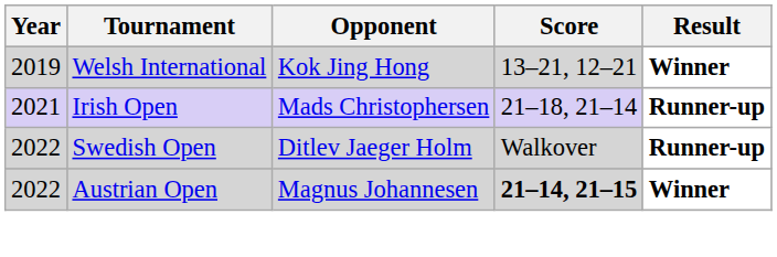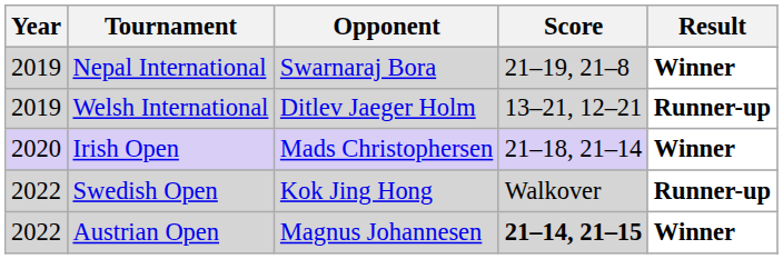+ row: 2019 | Nepal International | Swarnaraj Bora | 21–19, 21–8 | Winner
Welsh International | Opponent: Kok Jing Hong -> Ditlev Jaeger Holm
Welsh International | Result: Winner -> Runner-up
Irish Open | Year: 2021 -> 2020
Irish Open | Result: Runner-up -> Winner
Swedish Open | Opponent: Ditlev Jaeger Holm -> Kok Jing Hong
